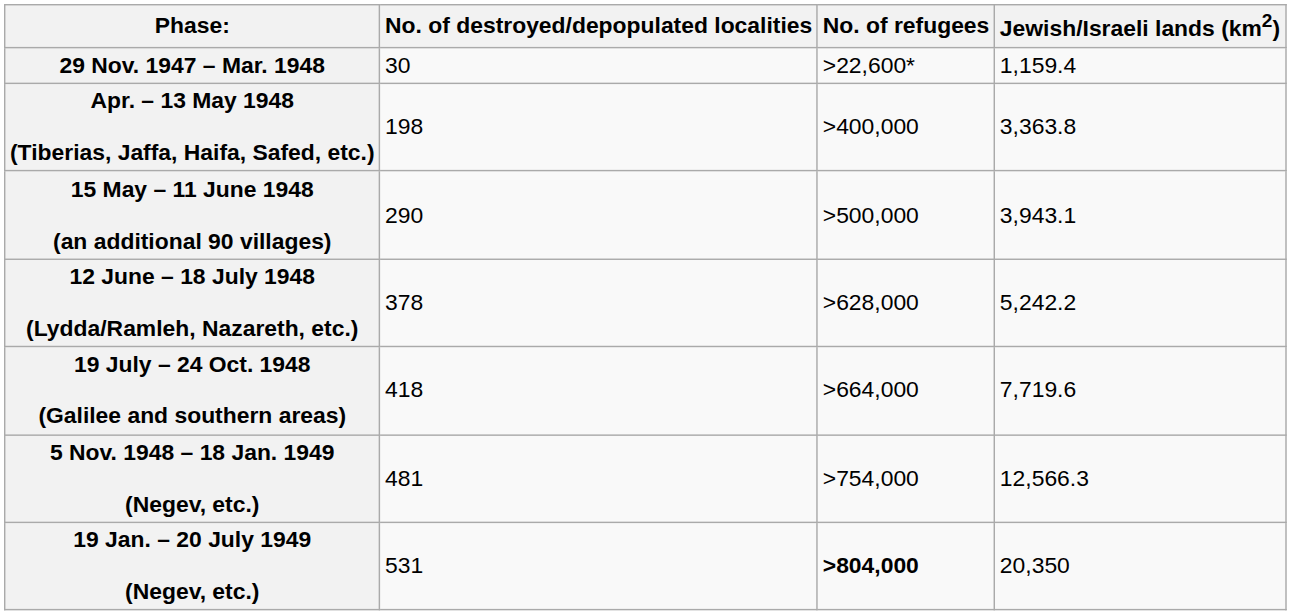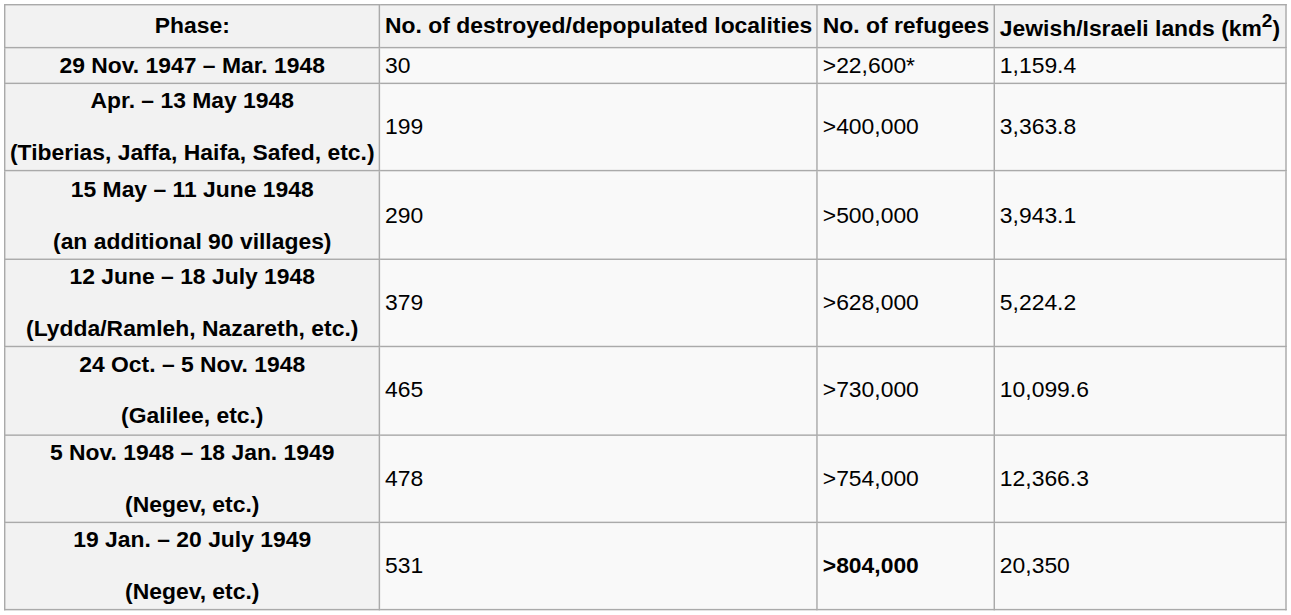Apr. – 13 May 1948 (Tiberias, Jaffa, Haifa, Safed, etc.) | No. of destroyed/depopulated localities: 198 -> 199
12 June – 18 July 1948 (Lydda/Ramleh, Nazareth, etc.) | No. of destroyed/depopulated localities: 378 -> 379
12 June – 18 July 1948 (Lydda/Ramleh, Nazareth, etc.) | Jewish/Israeli lands (km2): 5,242.2 -> 5,224.2
- row: 19 July – 24 Oct. 1948 (Galilee and southern areas) | 418 | >664,000 | 7,719.6
+ row: 24 Oct. – 5 Nov. 1948 (Galilee, etc.) | 465 | >730,000 | 10,099.6
5 Nov. 1948 – 18 Jan. 1949 (Negev, etc.) | No. of destroyed/depopulated localities: 481 -> 478
5 Nov. 1948 – 18 Jan. 1949 (Negev, etc.) | Jewish/Israeli lands (km2): 12,566.3 -> 12,366.3
